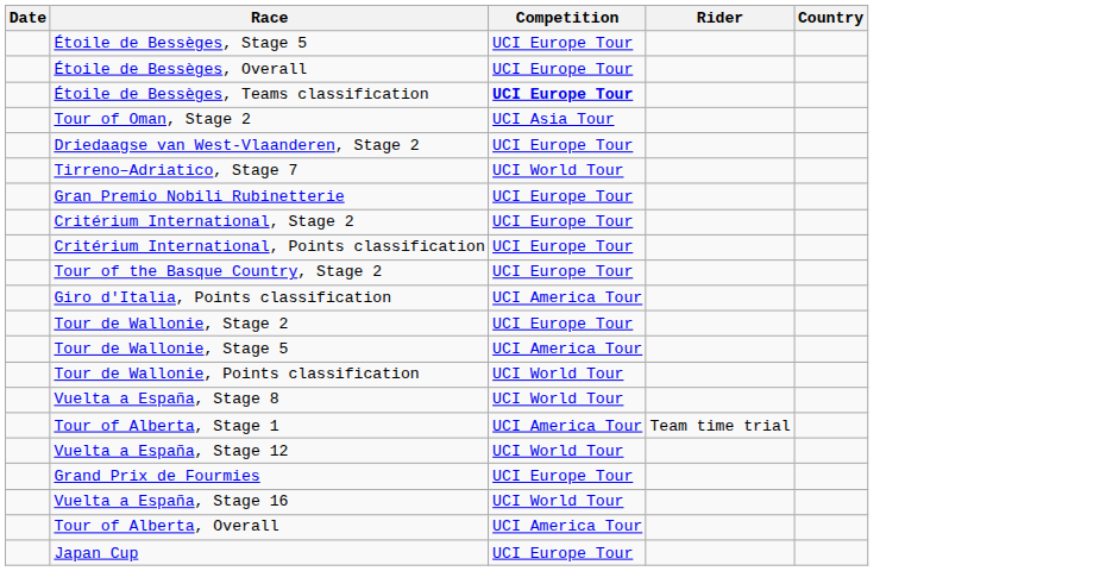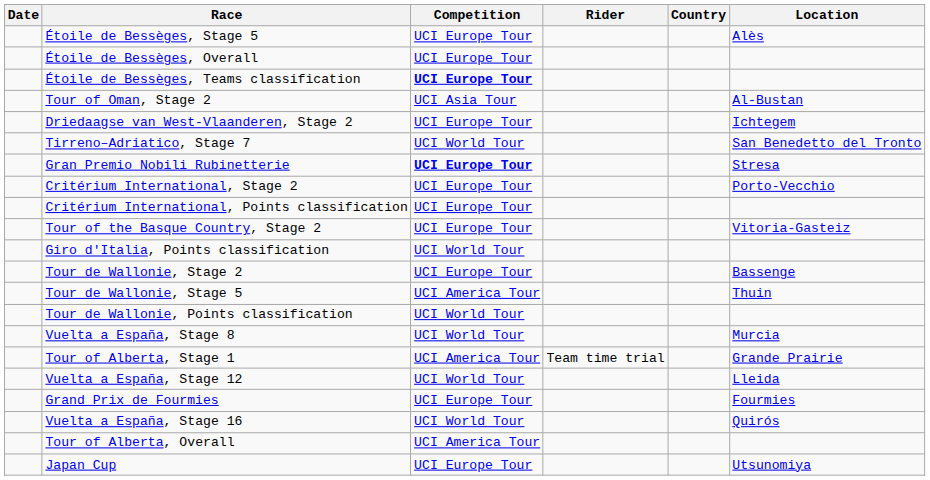+ column: Location | Alès | Al-Bustan | Ichtegem | San Benedetto del Tronto | Stresa | Porto-Vecchio | Vitoria-Gasteiz | Bassenge | Thuin | Murcia | Grande Prairie | Lleida | Fourmies | Quirós | Utsunomiya
Gran Premio Nobili Rubinetterie | Competition: normal -> bold
Giro d'Italia, Points classification | Competition: UCI America Tour -> UCI World Tour
